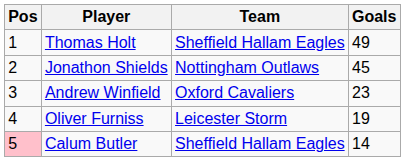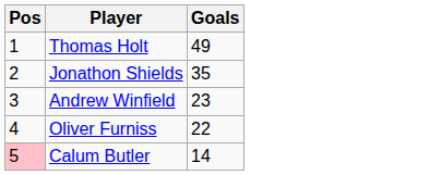- column: Team | Sheffield Hallam Eagles | Nottingham Outlaws | Oxford Cavaliers | Leicester Storm | Sheffield Hallam Eagles
Jonathon Shields | Goals: 45 -> 35
Oliver Furniss | Goals: 19 -> 22
